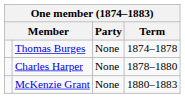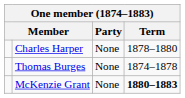rows swapped: Thomas Burges <-> Charles Harper
McKenzie Grant | Term: normal -> bold
